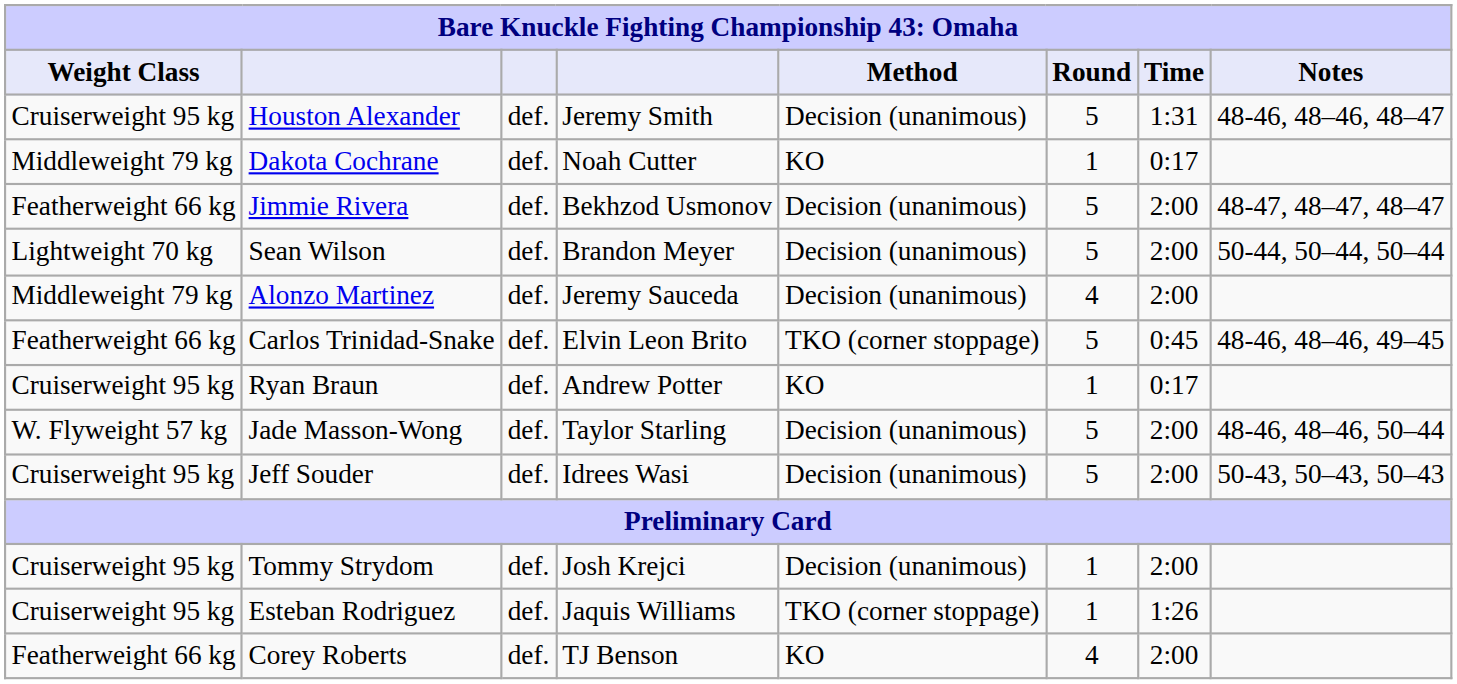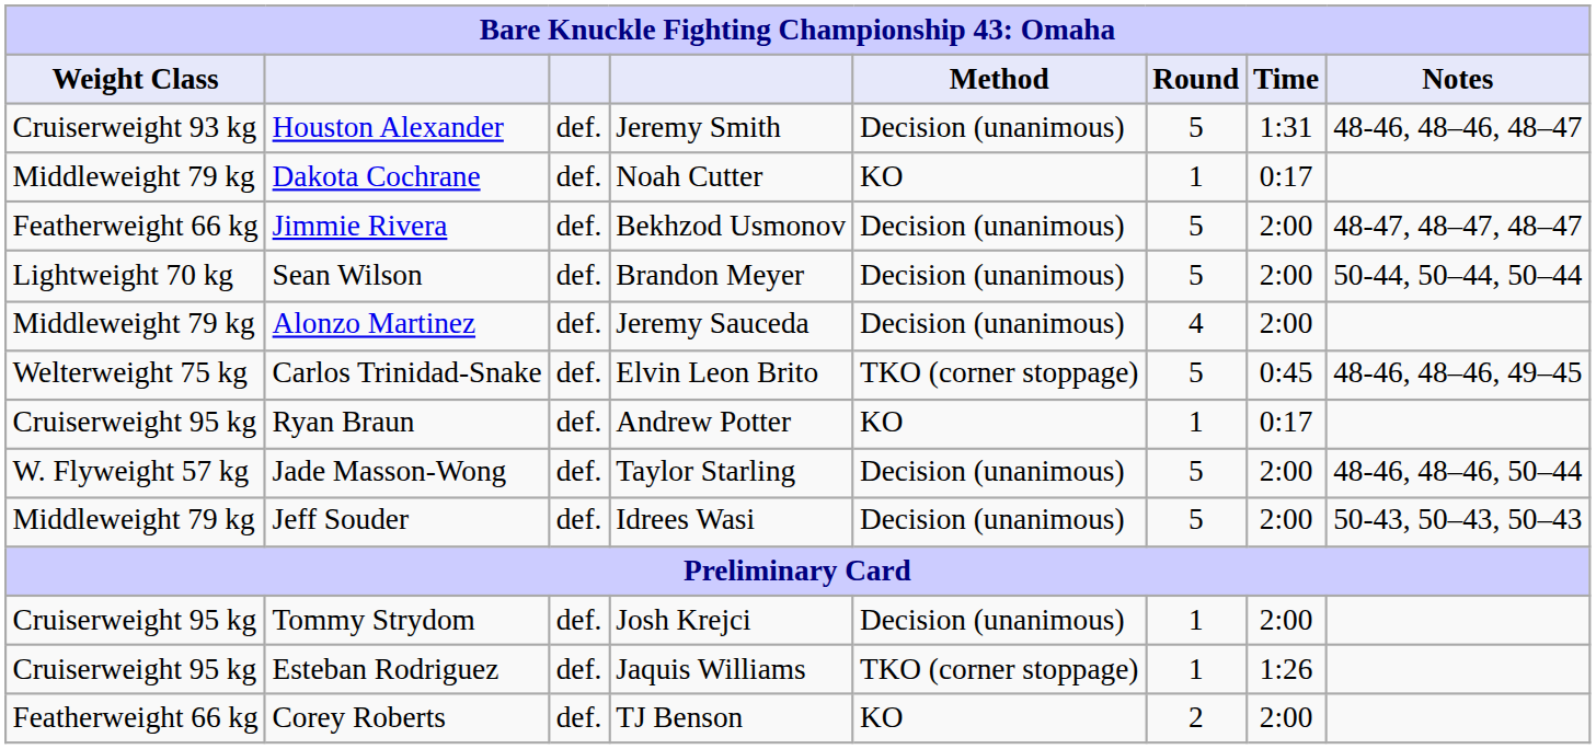Houston Alexander | Weight Class: Cruiserweight 95 kg -> Cruiserweight 93 kg
Carlos Trinidad-Snake | Weight Class: Featherweight 66 kg -> Welterweight 75 kg
Jeff Souder | Weight Class: Cruiserweight 95 kg -> Middleweight 79 kg
Corey Roberts | Round: 4 -> 2
